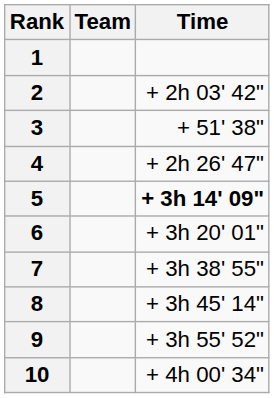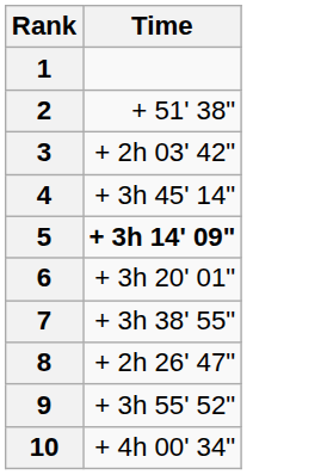- column: Team
2 | Time: + 2h 03' 42" -> + 51' 38"
3 | Time: + 51' 38" -> + 2h 03' 42"
4 | Time: + 2h 26' 47" -> + 3h 45' 14"
8 | Time: + 3h 45' 14" -> + 2h 26' 47"
